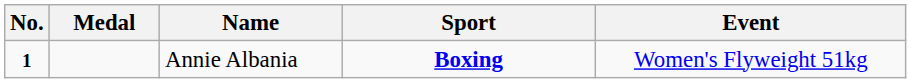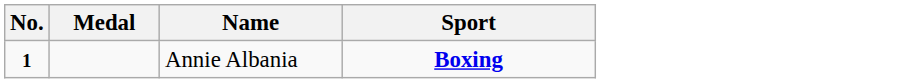- column: Event | Women's Flyweight 51kg
